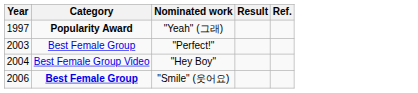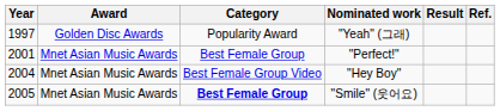+ column: Award | Golden Disc Awards | Mnet Asian Music Awards | Mnet Asian Music Awards | Mnet Asian Music Awards
"Yeah" (그래) | Category: bold -> normal
"Perfect!" | Year: 2003 -> 2001
"Smile" (웃어요) | Year: 2006 -> 2005
